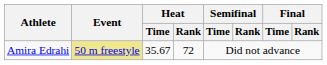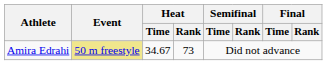Amira Edrahi | Heat / Time: 35.67 -> 34.67
Amira Edrahi | Heat / Rank: 72 -> 73
